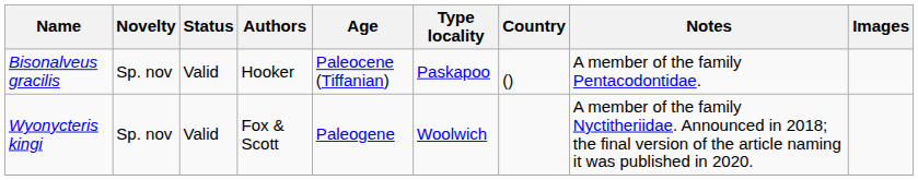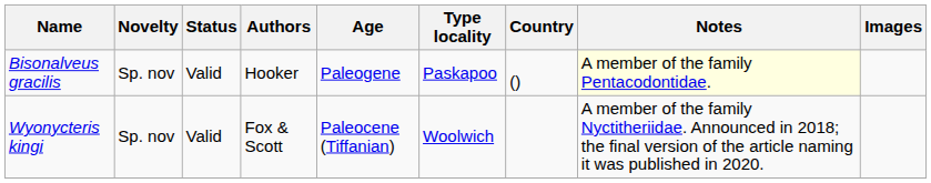Bisonalveus gracilis | Age: Paleocene (Tiffanian) -> Paleogene
Bisonalveus gracilis | Notes: no background -> lightyellow background
Wyonycteris kingi | Age: Paleogene -> Paleocene (Tiffanian)
